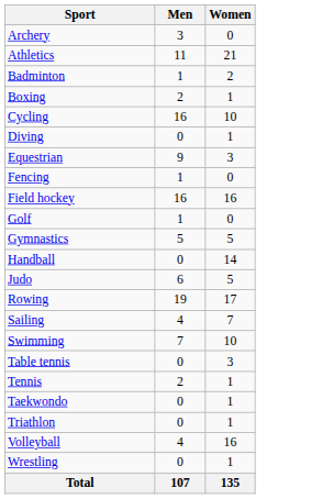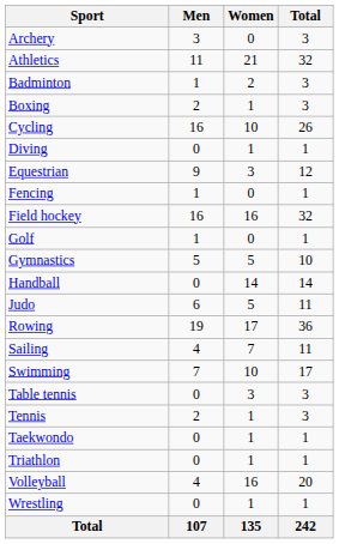+ column: Total | 3 | 32 | 3 | 3 | 26 | 1 | 12 | 1 | 32 | 1 | 10 | 14 | 11 | 36 | 11 | 17 | 3 | 3 | 1 | 1 | 20 | 1 | 242
